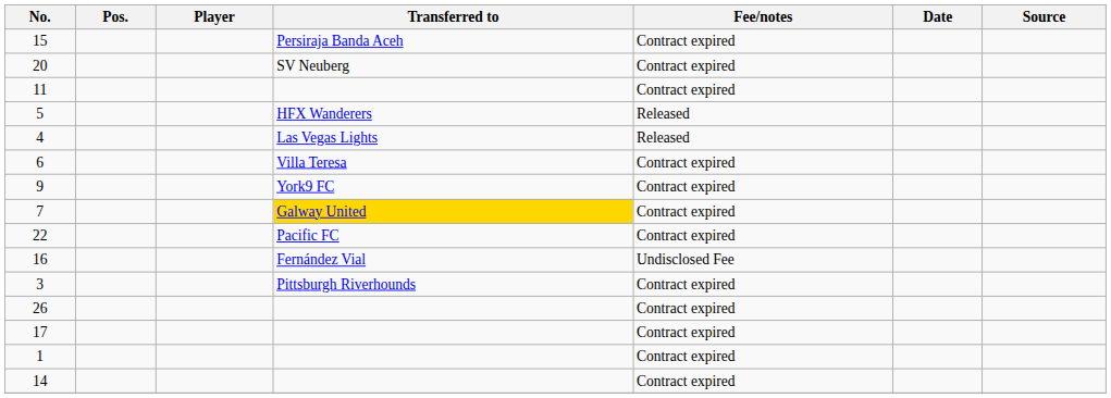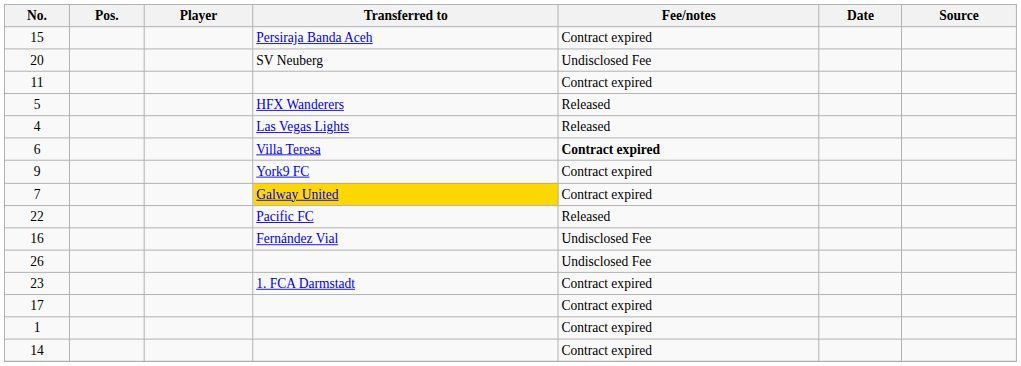20 | Fee/notes: Contract expired -> Undisclosed Fee
6 | Fee/notes: normal -> bold
22 | Fee/notes: Contract expired -> Released
- row: 3 | Pittsburgh Riverhounds | Contract expired
26 | Fee/notes: Contract expired -> Undisclosed Fee
+ row: 23 | 1. FCA Darmstadt | Contract expired
